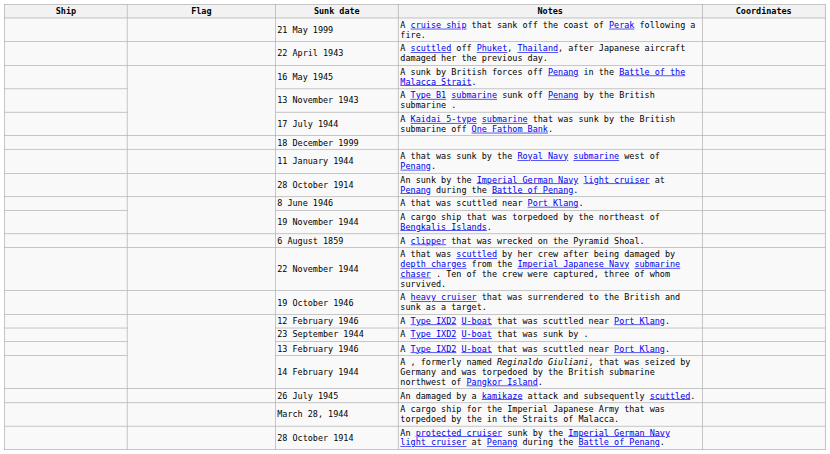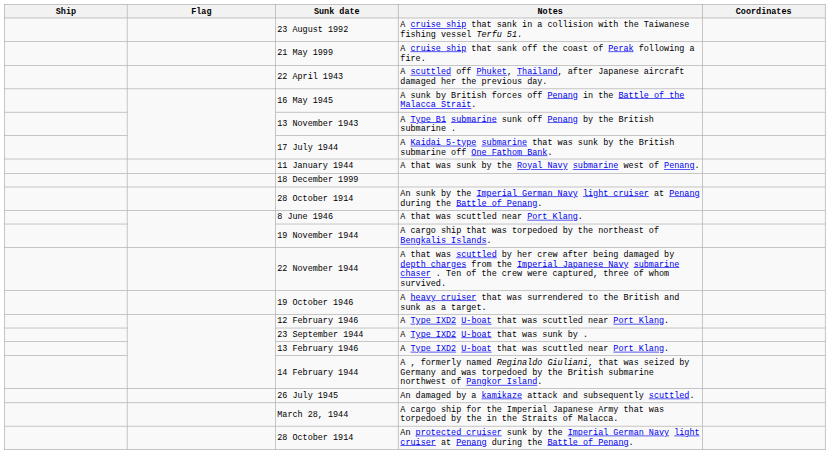+ row: 23 August 1992 | A cruise ship that sank in a collision with the Taiwanese fishing vessel Terfu 51.
rows swapped: 18 December 1999 <-> 11 January 1944
- row: 6 August 1859 | A clipper that was wrecked on the Pyramid Shoal.
